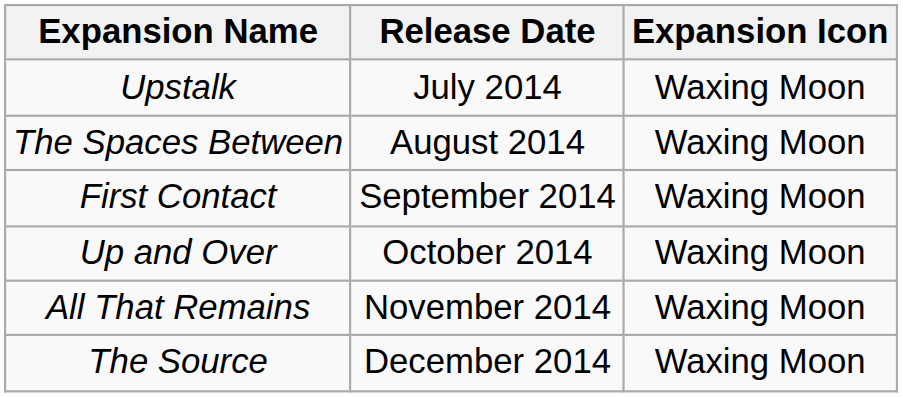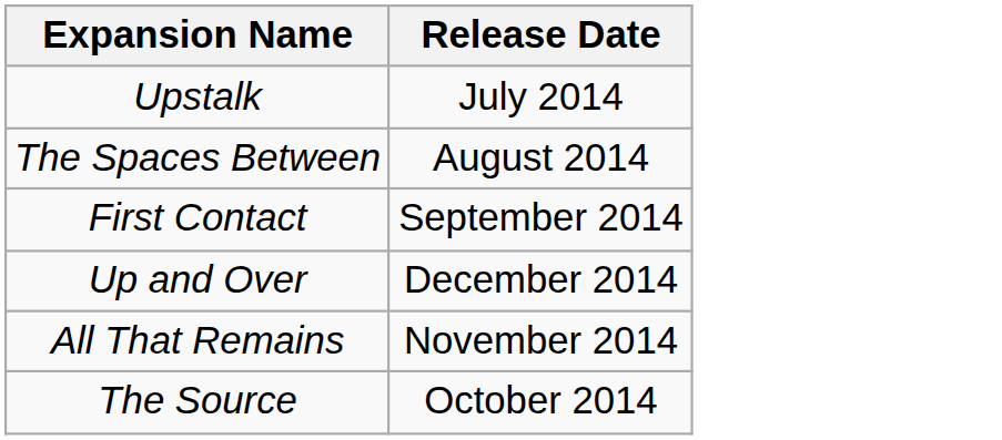- column: Expansion Icon | Waxing Moon | Waxing Moon | Waxing Moon | Waxing Moon | Waxing Moon | Waxing Moon
Up and Over | Release Date: October 2014 -> December 2014
The Source | Release Date: December 2014 -> October 2014
